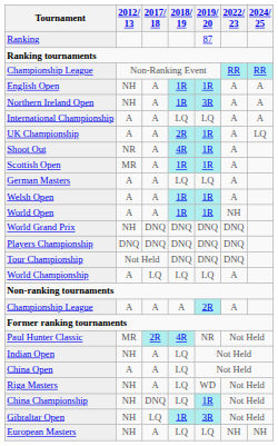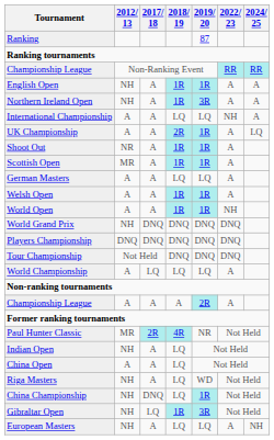International Championship | 2022/ 23: A -> NH
Shoot Out | 2018/ 19: 4R -> 1R
European Masters | 2022/ 23: NH -> A
